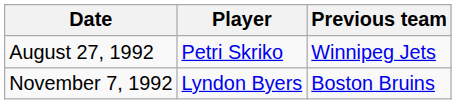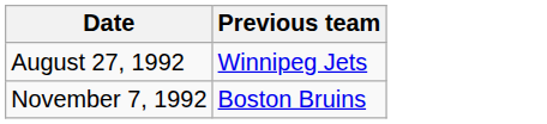- column: Player | Petri Skriko | Lyndon Byers
